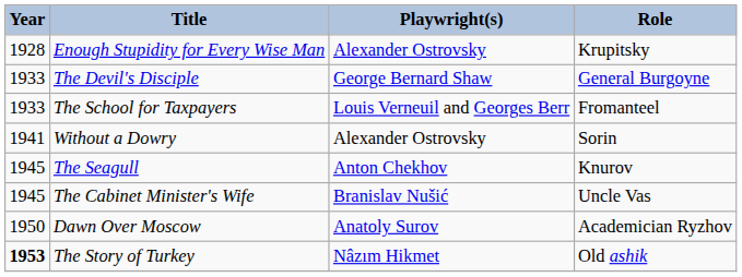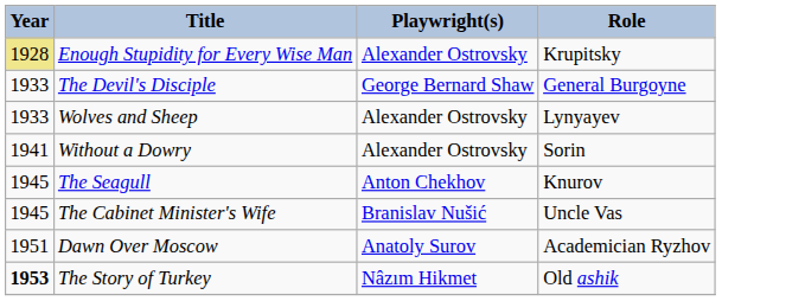Enough Stupidity for Every Wise Man | Year: no background -> khaki background
+ row: 1933 | Wolves and Sheep | Alexander Ostrovsky | Lynyayev
- row: 1933 | The School for Taxpayers | Louis Verneuil and Georges Berr | Fromanteel
Dawn Over Moscow | Year: 1950 -> 1951
